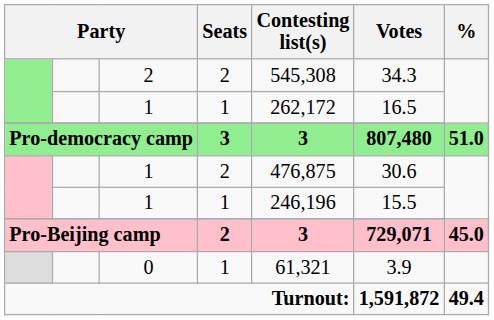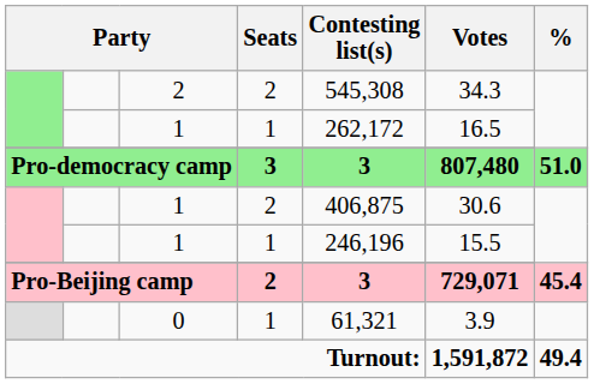1 / 2 | Contesting list(s): 476,875 -> 406,875
Pro-Beijing camp | %: 45.0 -> 45.4
